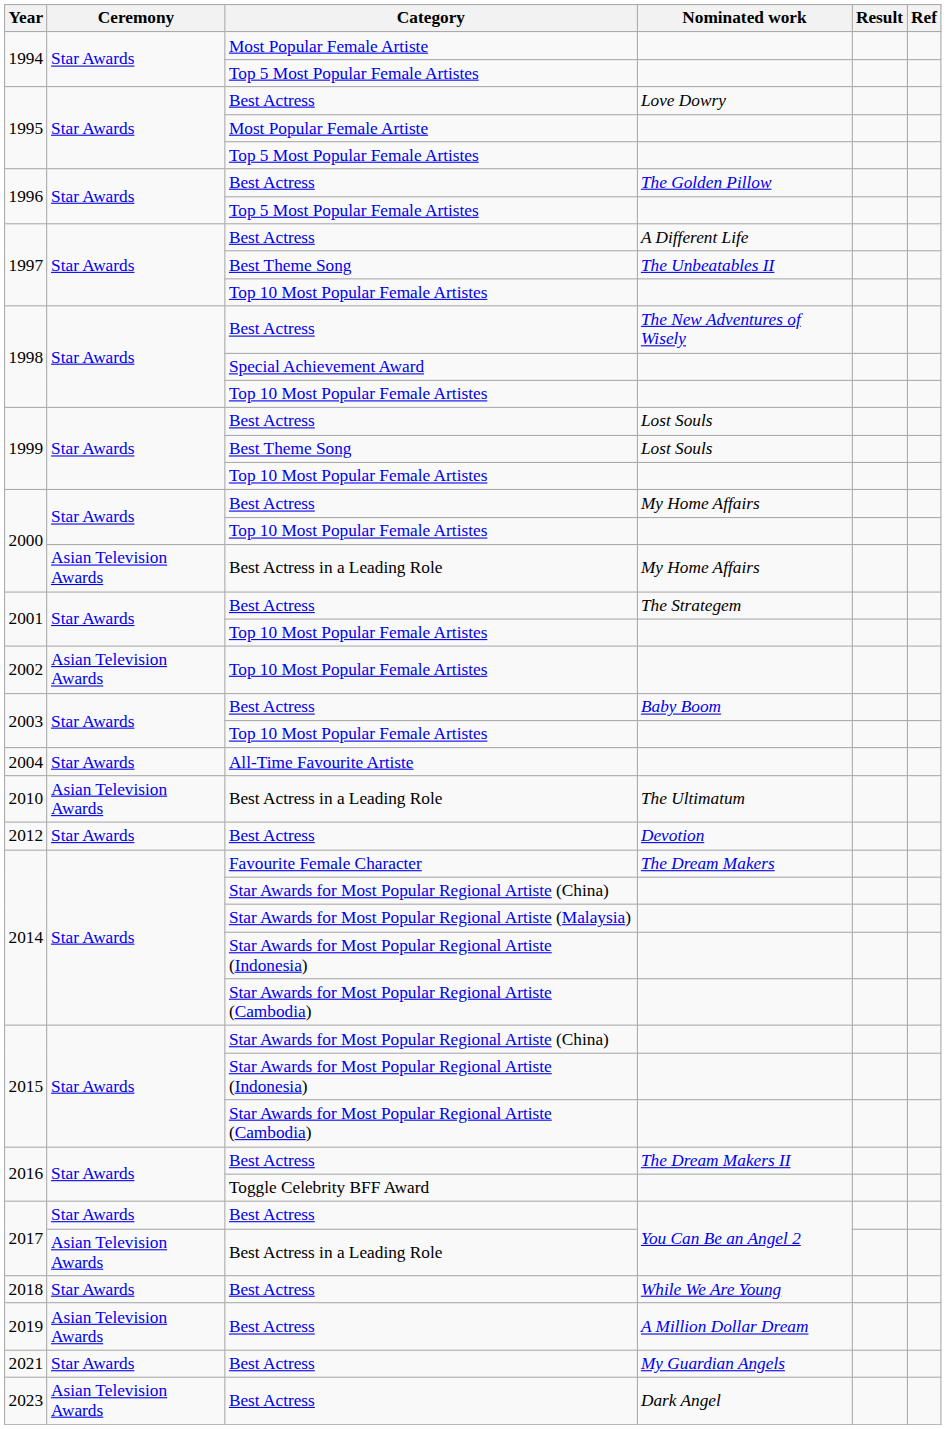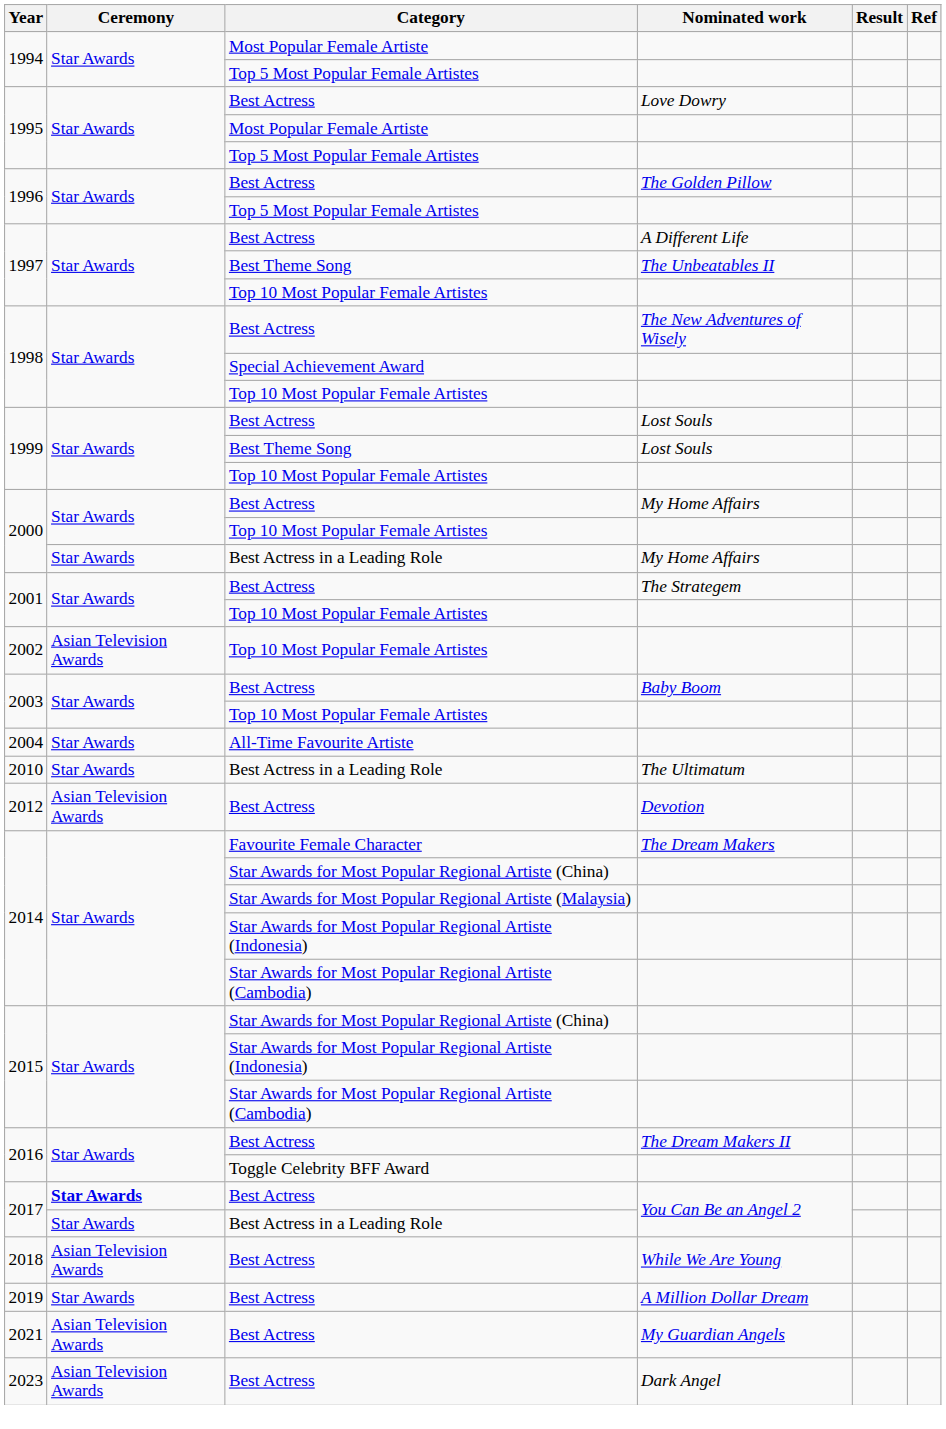2000 / Best Actress in a Leading Role | Ceremony: Asian Television Awards -> Star Awards
2010 | Ceremony: Asian Television Awards -> Star Awards
2012 | Ceremony: Star Awards -> Asian Television Awards
2017 / Best Actress | Ceremony: normal -> bold
2017 / Best Actress in a Leading Role | Ceremony: Asian Television Awards -> Star Awards
2018 | Ceremony: Star Awards -> Asian Television Awards
2019 | Ceremony: Asian Television Awards -> Star Awards
2021 | Ceremony: Star Awards -> Asian Television Awards
